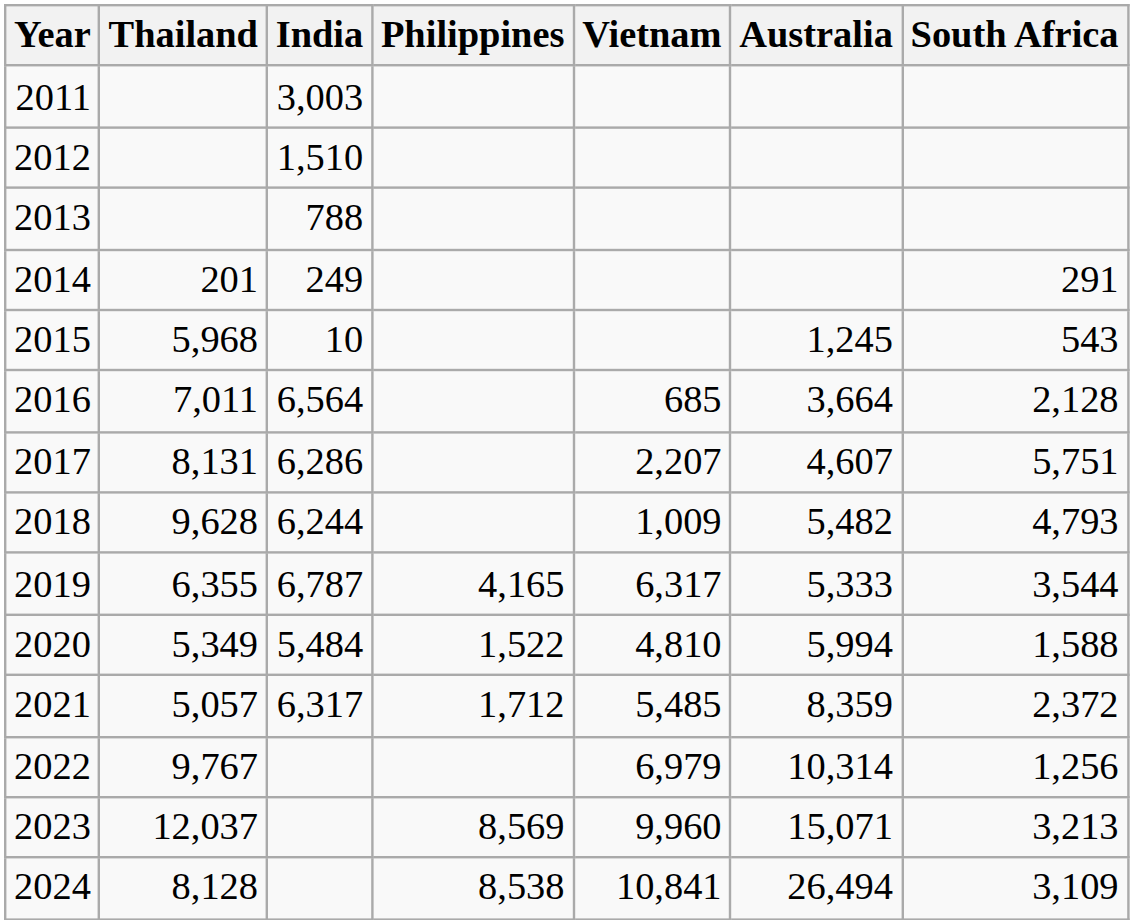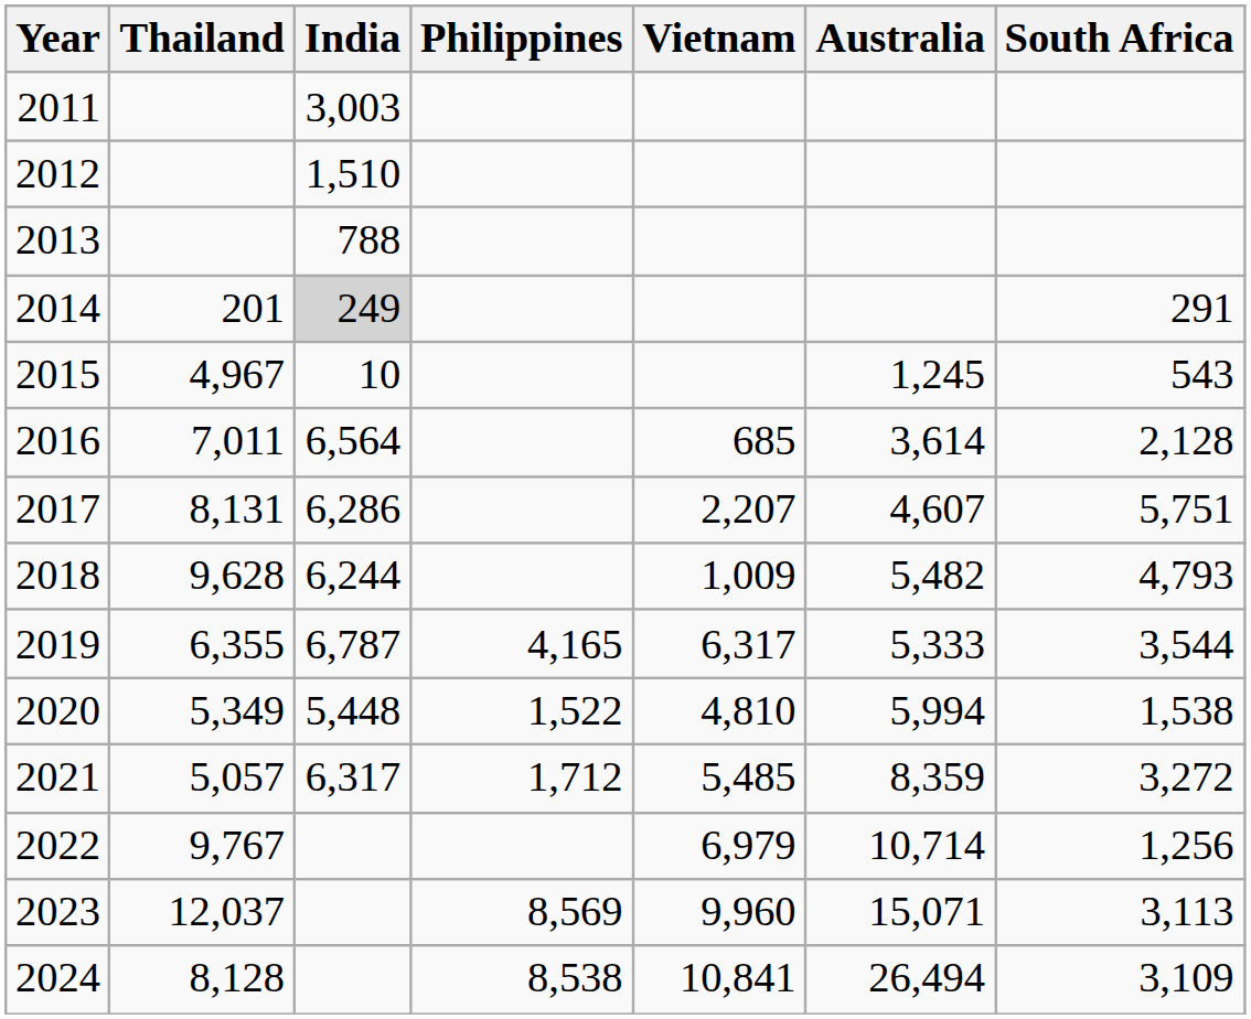2014 | India: no background -> lightgrey background
2015 | Thailand: 5,968 -> 4,967
2016 | Australia: 3,664 -> 3,614
2020 | India: 5,484 -> 5,448
2020 | South Africa: 1,588 -> 1,538
2021 | South Africa: 2,372 -> 3,272
2022 | Australia: 10,314 -> 10,714
2023 | South Africa: 3,213 -> 3,113
